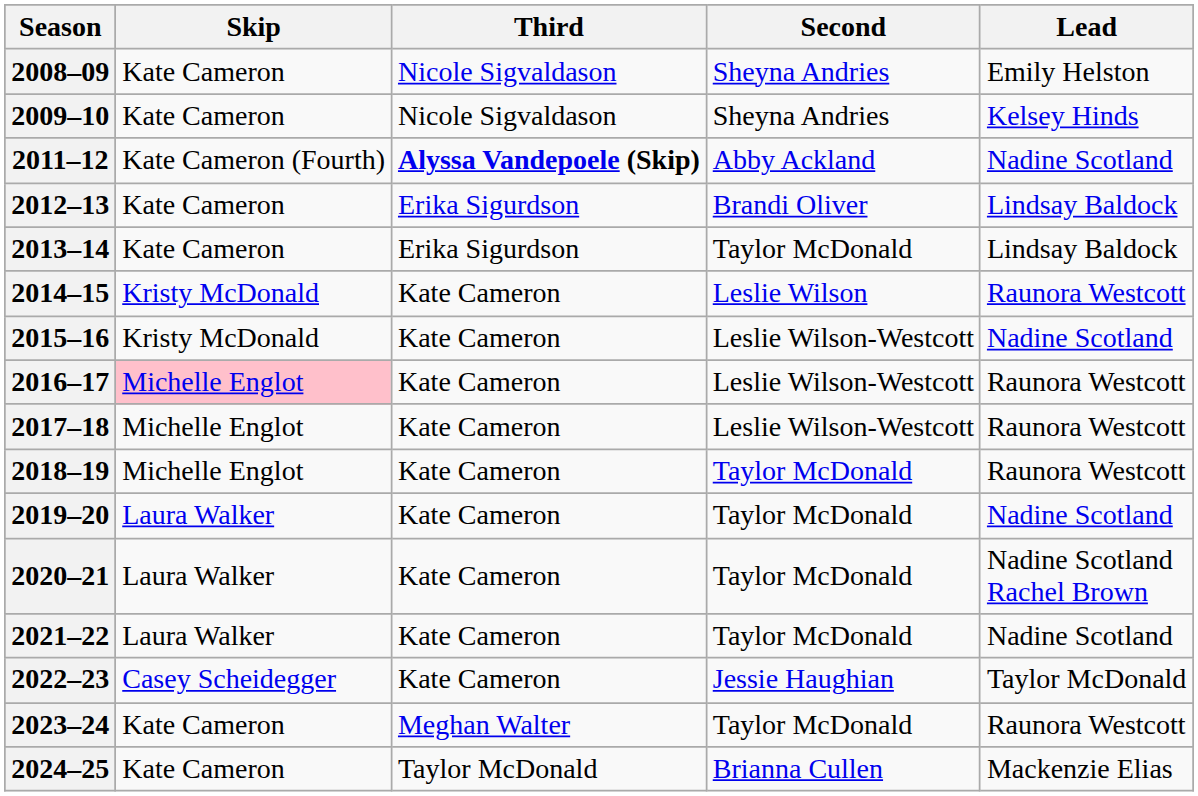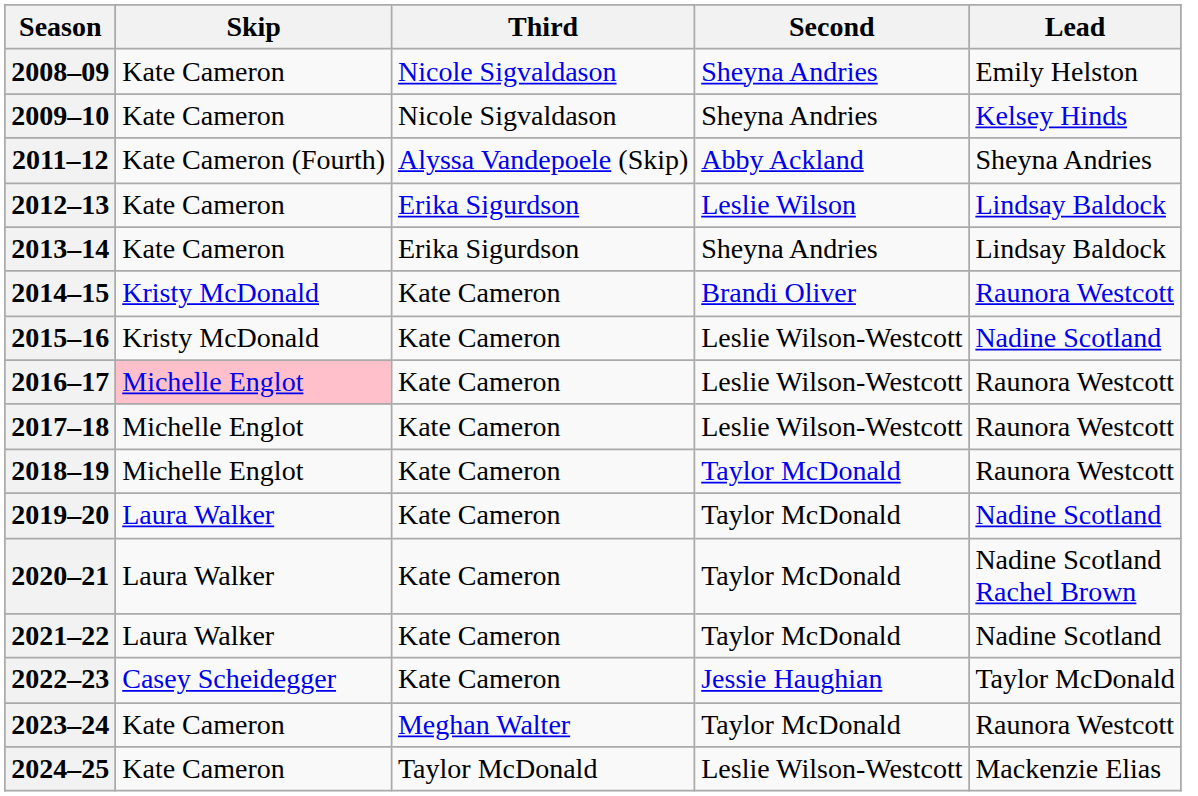2011–12 | Third: bold -> normal
2011–12 | Lead: Nadine Scotland -> Sheyna Andries
2012–13 | Second: Brandi Oliver -> Leslie Wilson
2013–14 | Second: Taylor McDonald -> Sheyna Andries
2014–15 | Second: Leslie Wilson -> Brandi Oliver
2024–25 | Second: Brianna Cullen -> Leslie Wilson-Westcott
